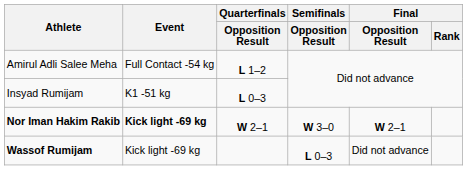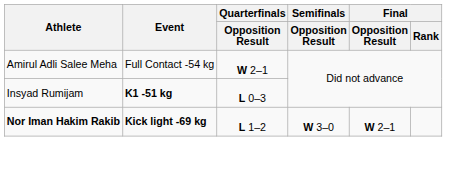Amirul Adli Salee Meha | Quarterfinals / Opposition Result: L 1–2 -> W 2–1
Insyad Rumijam | Event: normal -> bold
Nor Iman Hakim Rakib | Quarterfinals / Opposition Result: W 2–1 -> L 1–2
- row: Wassof Rumijam | Kick light -69 kg | L 0–3 | Did not advance
